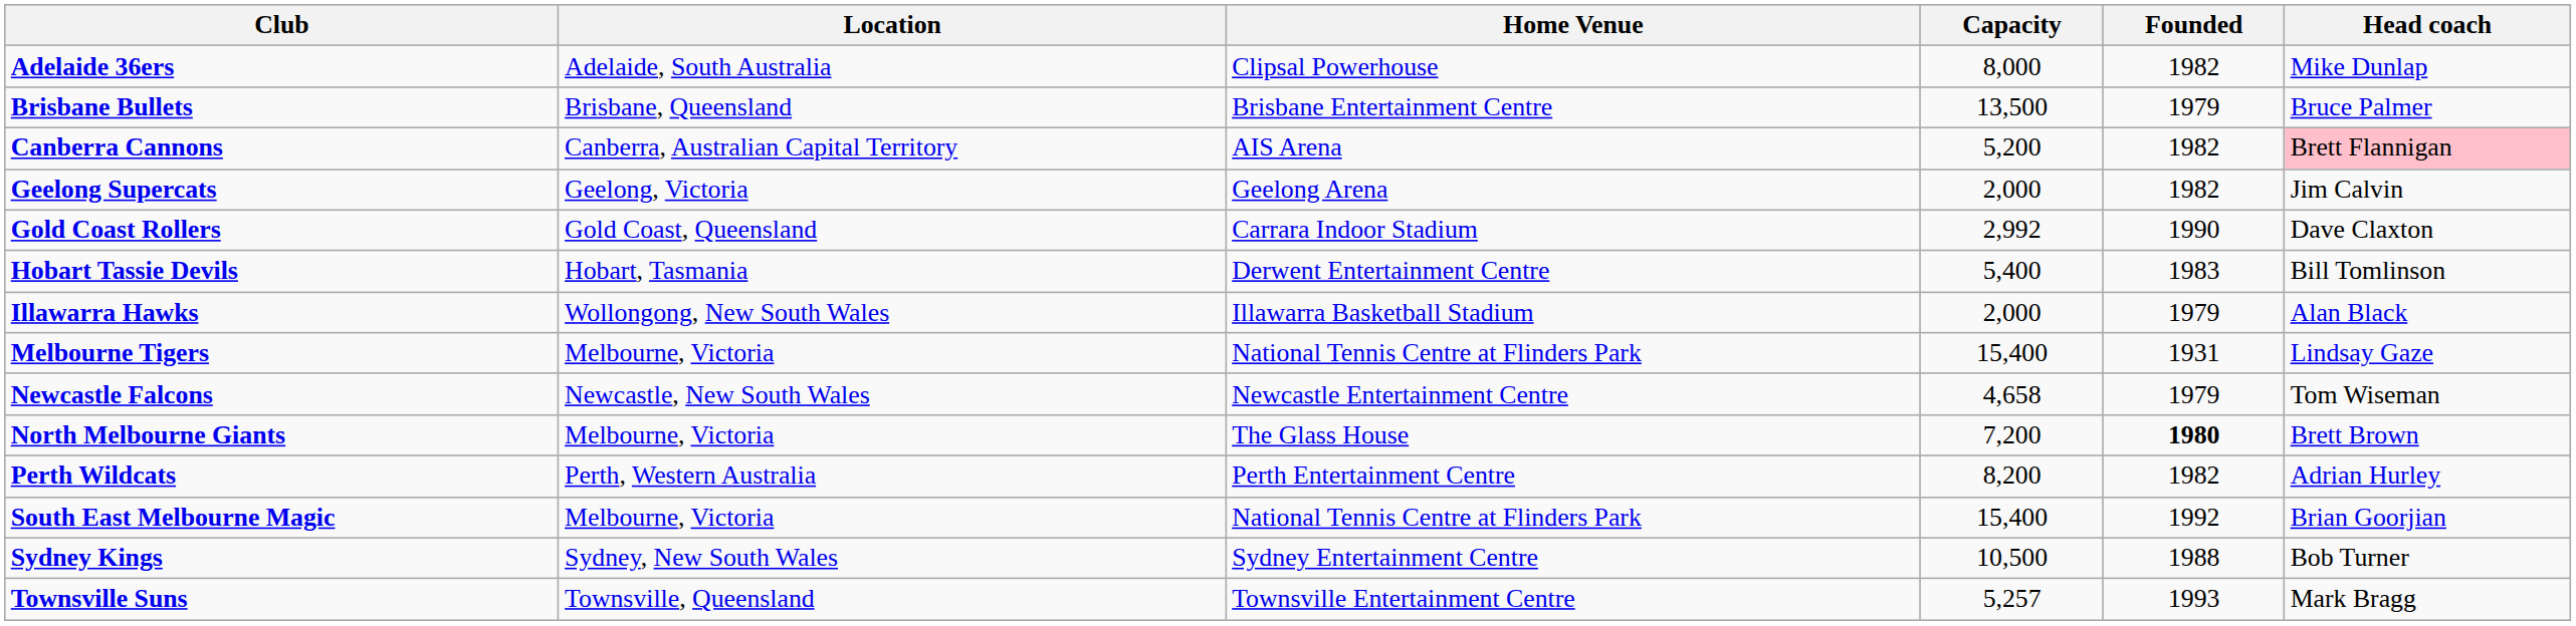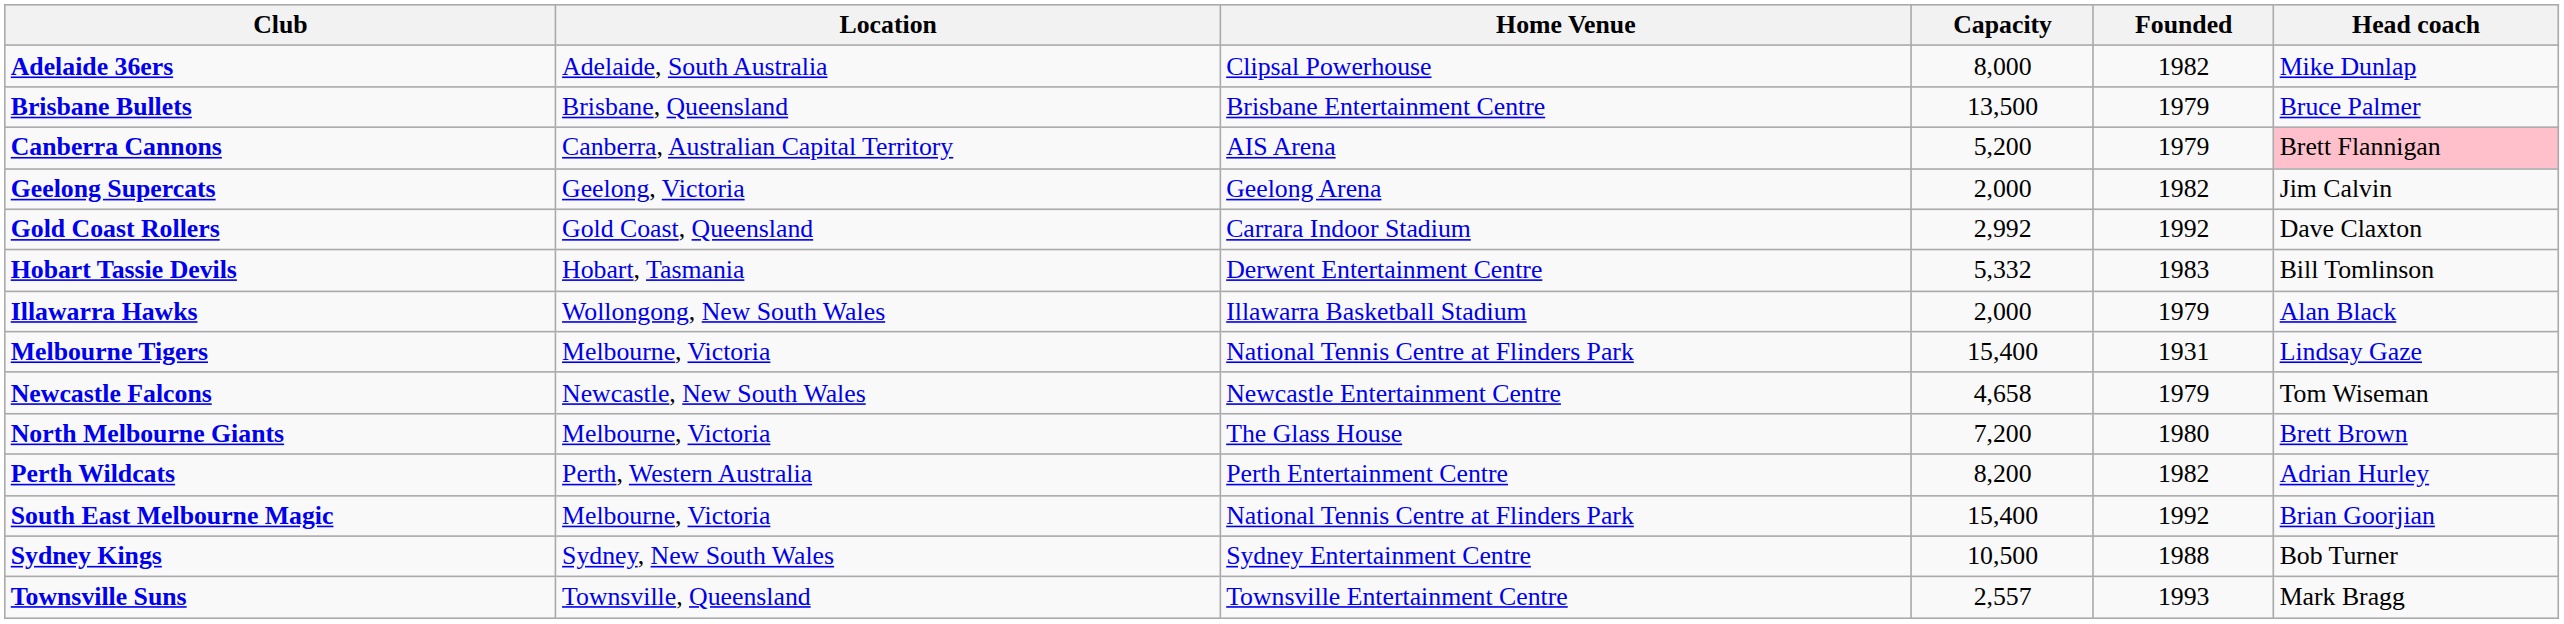Canberra Cannons | Founded: 1982 -> 1979
Gold Coast Rollers | Founded: 1990 -> 1992
Hobart Tassie Devils | Capacity: 5,400 -> 5,332
North Melbourne Giants | Founded: bold -> normal
Townsville Suns | Capacity: 5,257 -> 2,557
